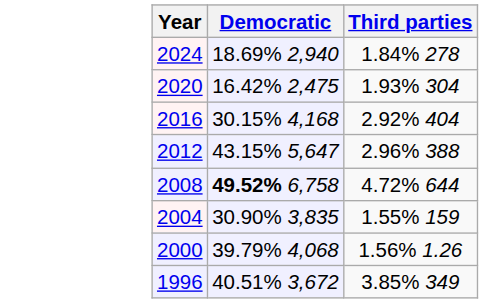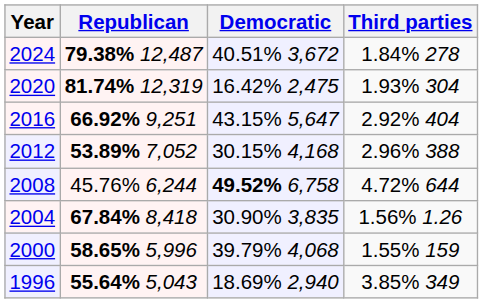+ column: Republican | 79.38% 12,487 | 81.74% 12,319 | 66.92% 9,251 | 53.89% 7,052 | 45.76% 6,244 | 67.84% 8,418 | 58.65% 5,996 | 55.64% 5,043
2024 | Democratic: 18.69% 2,940 -> 40.51% 3,672
2016 | Democratic: 30.15% 4,168 -> 43.15% 5,647
2012 | Democratic: 43.15% 5,647 -> 30.15% 4,168
2004 | Third parties: 1.55% 159 -> 1.56% 1.26
2000 | Third parties: 1.56% 1.26 -> 1.55% 159
1996 | Democratic: 40.51% 3,672 -> 18.69% 2,940
